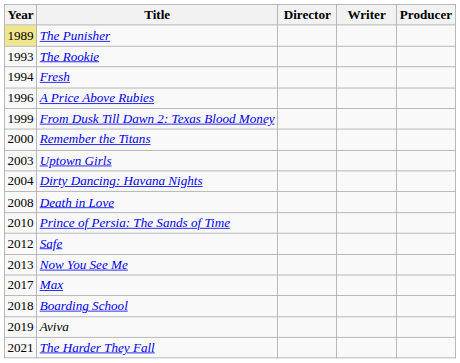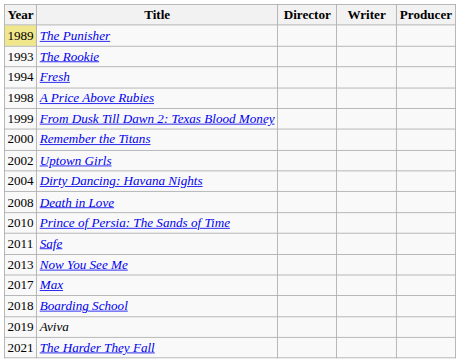A Price Above Rubies | Year: 1996 -> 1998
Uptown Girls | Year: 2003 -> 2002
Safe | Year: 2012 -> 2011
